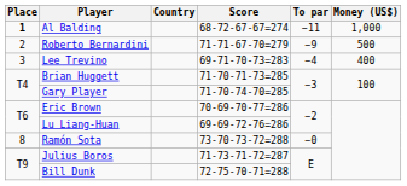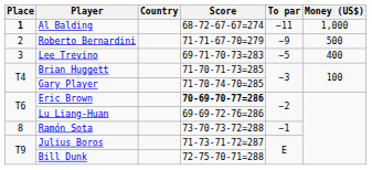Lee Trevino | To par: −4 -> −5
Eric Brown | Score: normal -> bold
Ramón Sota | To par: −0 -> −1
